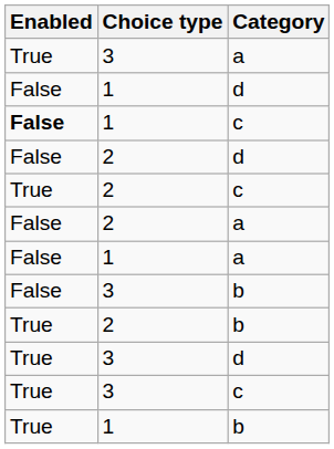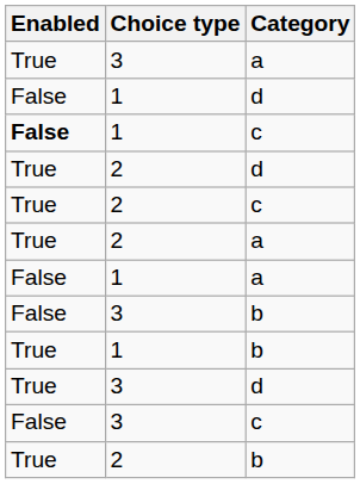2 / d | Enabled: False -> True
2 / a | Enabled: False -> True
rows swapped: 2 / b <-> 1 / b
3 / c | Enabled: True -> False
